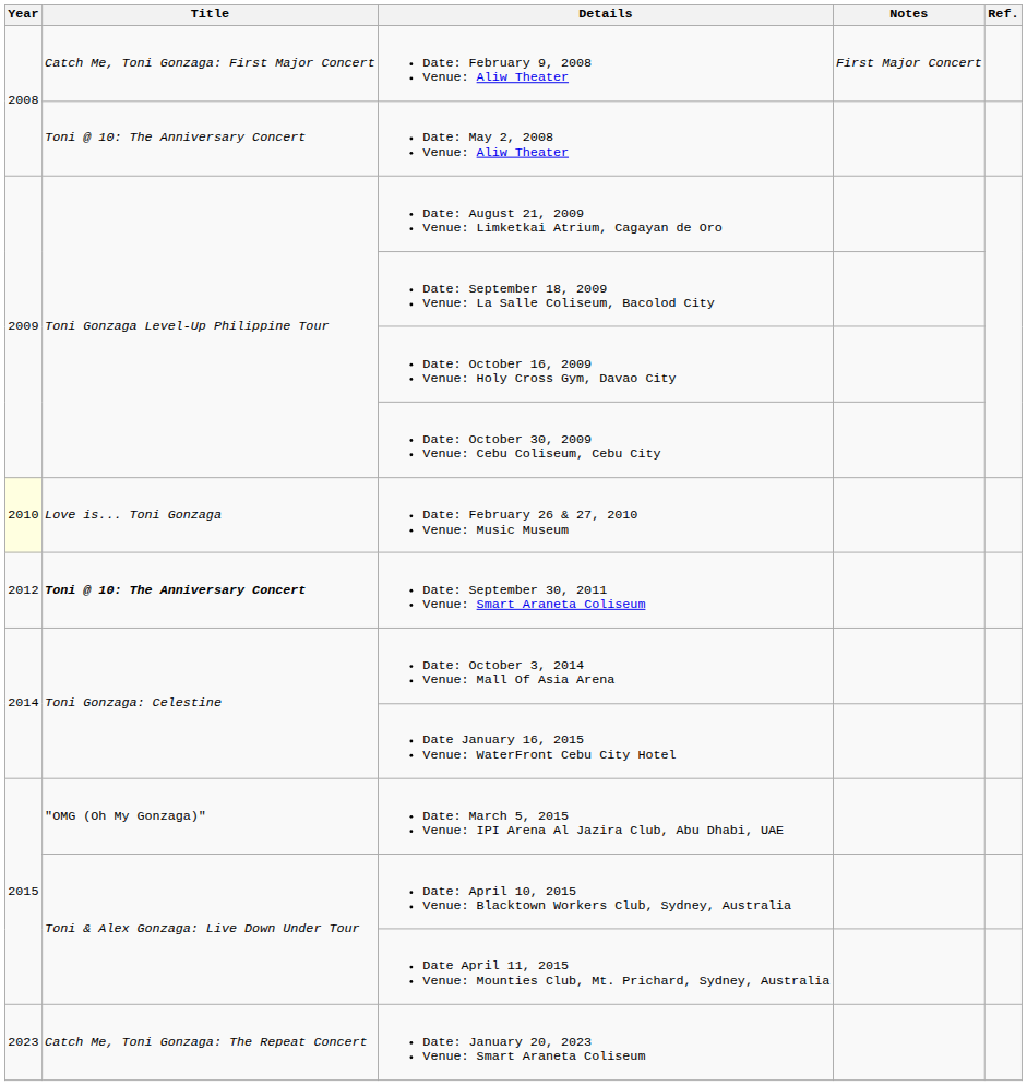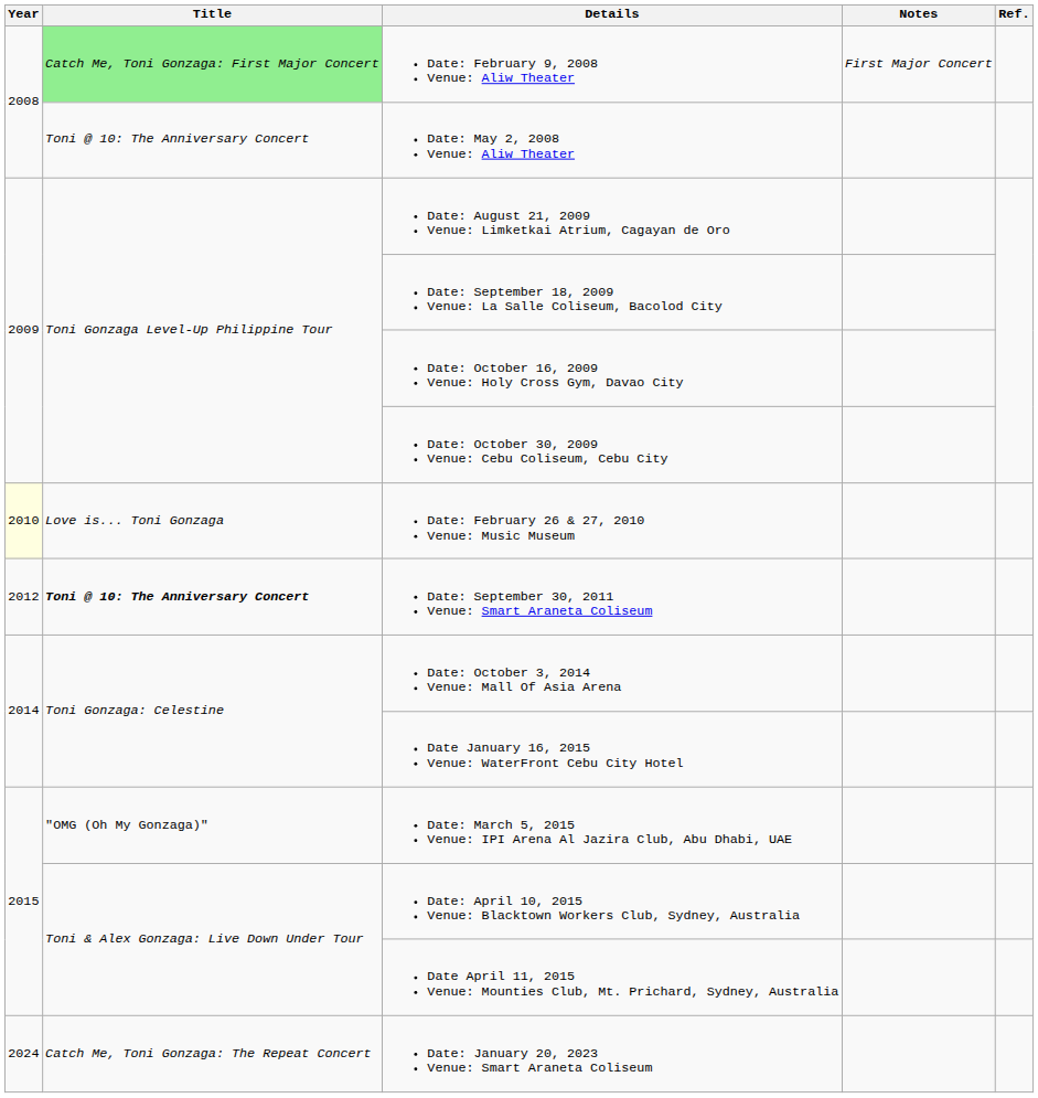Date: February 9, 2008 Venue: Aliw Theater | Title: no background -> lightgreen background
Date: January 20, 2023 Venue: Smart Araneta Coliseum | Year: 2023 -> 2024
